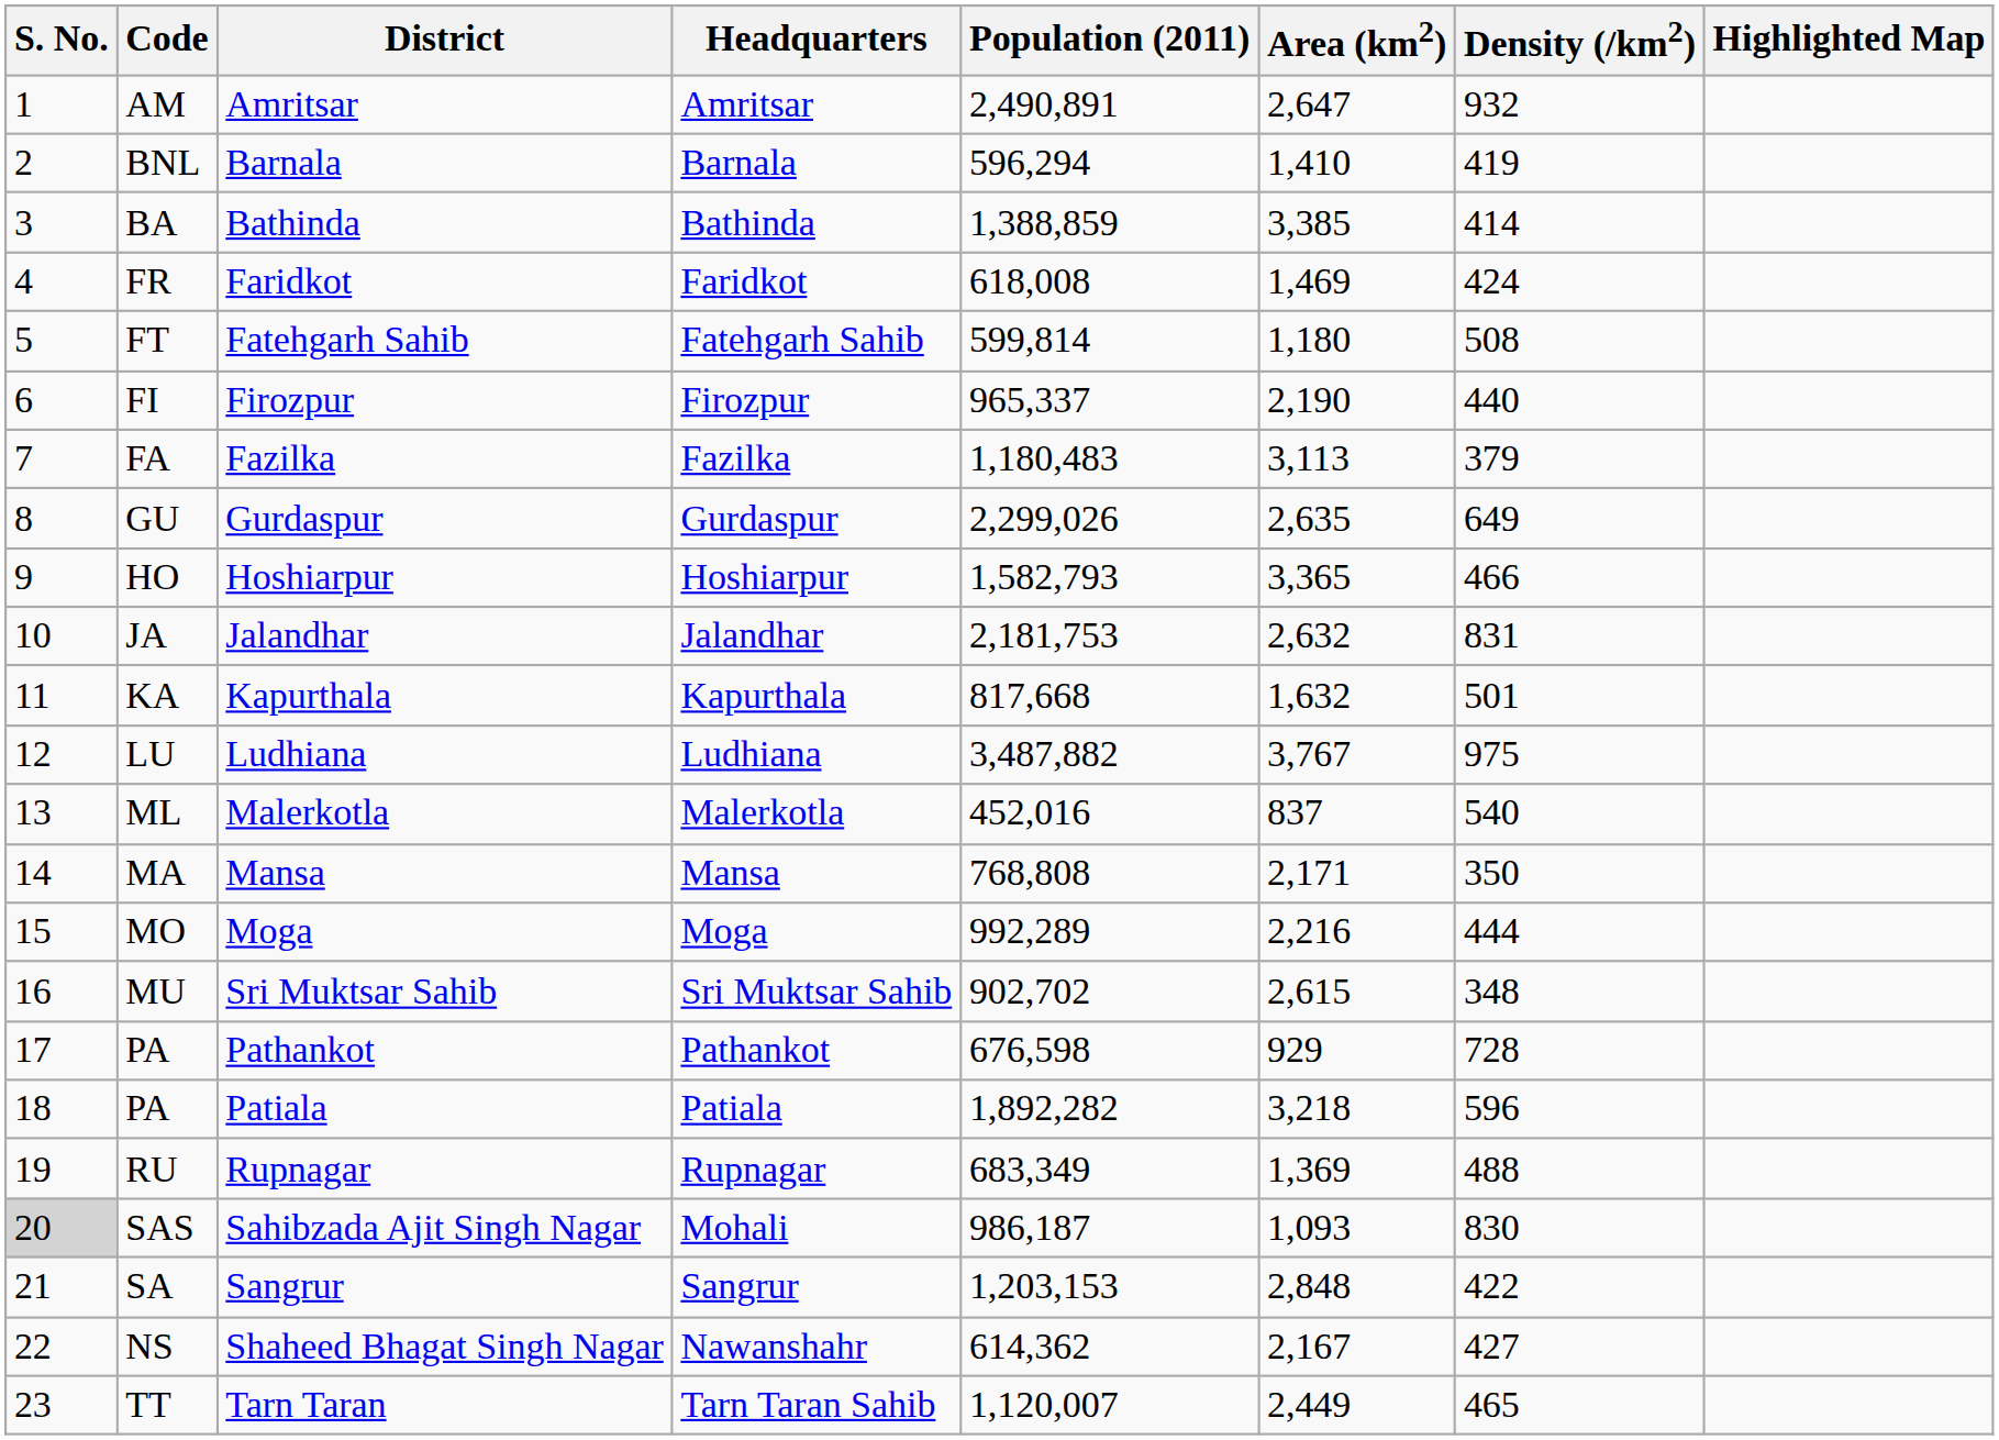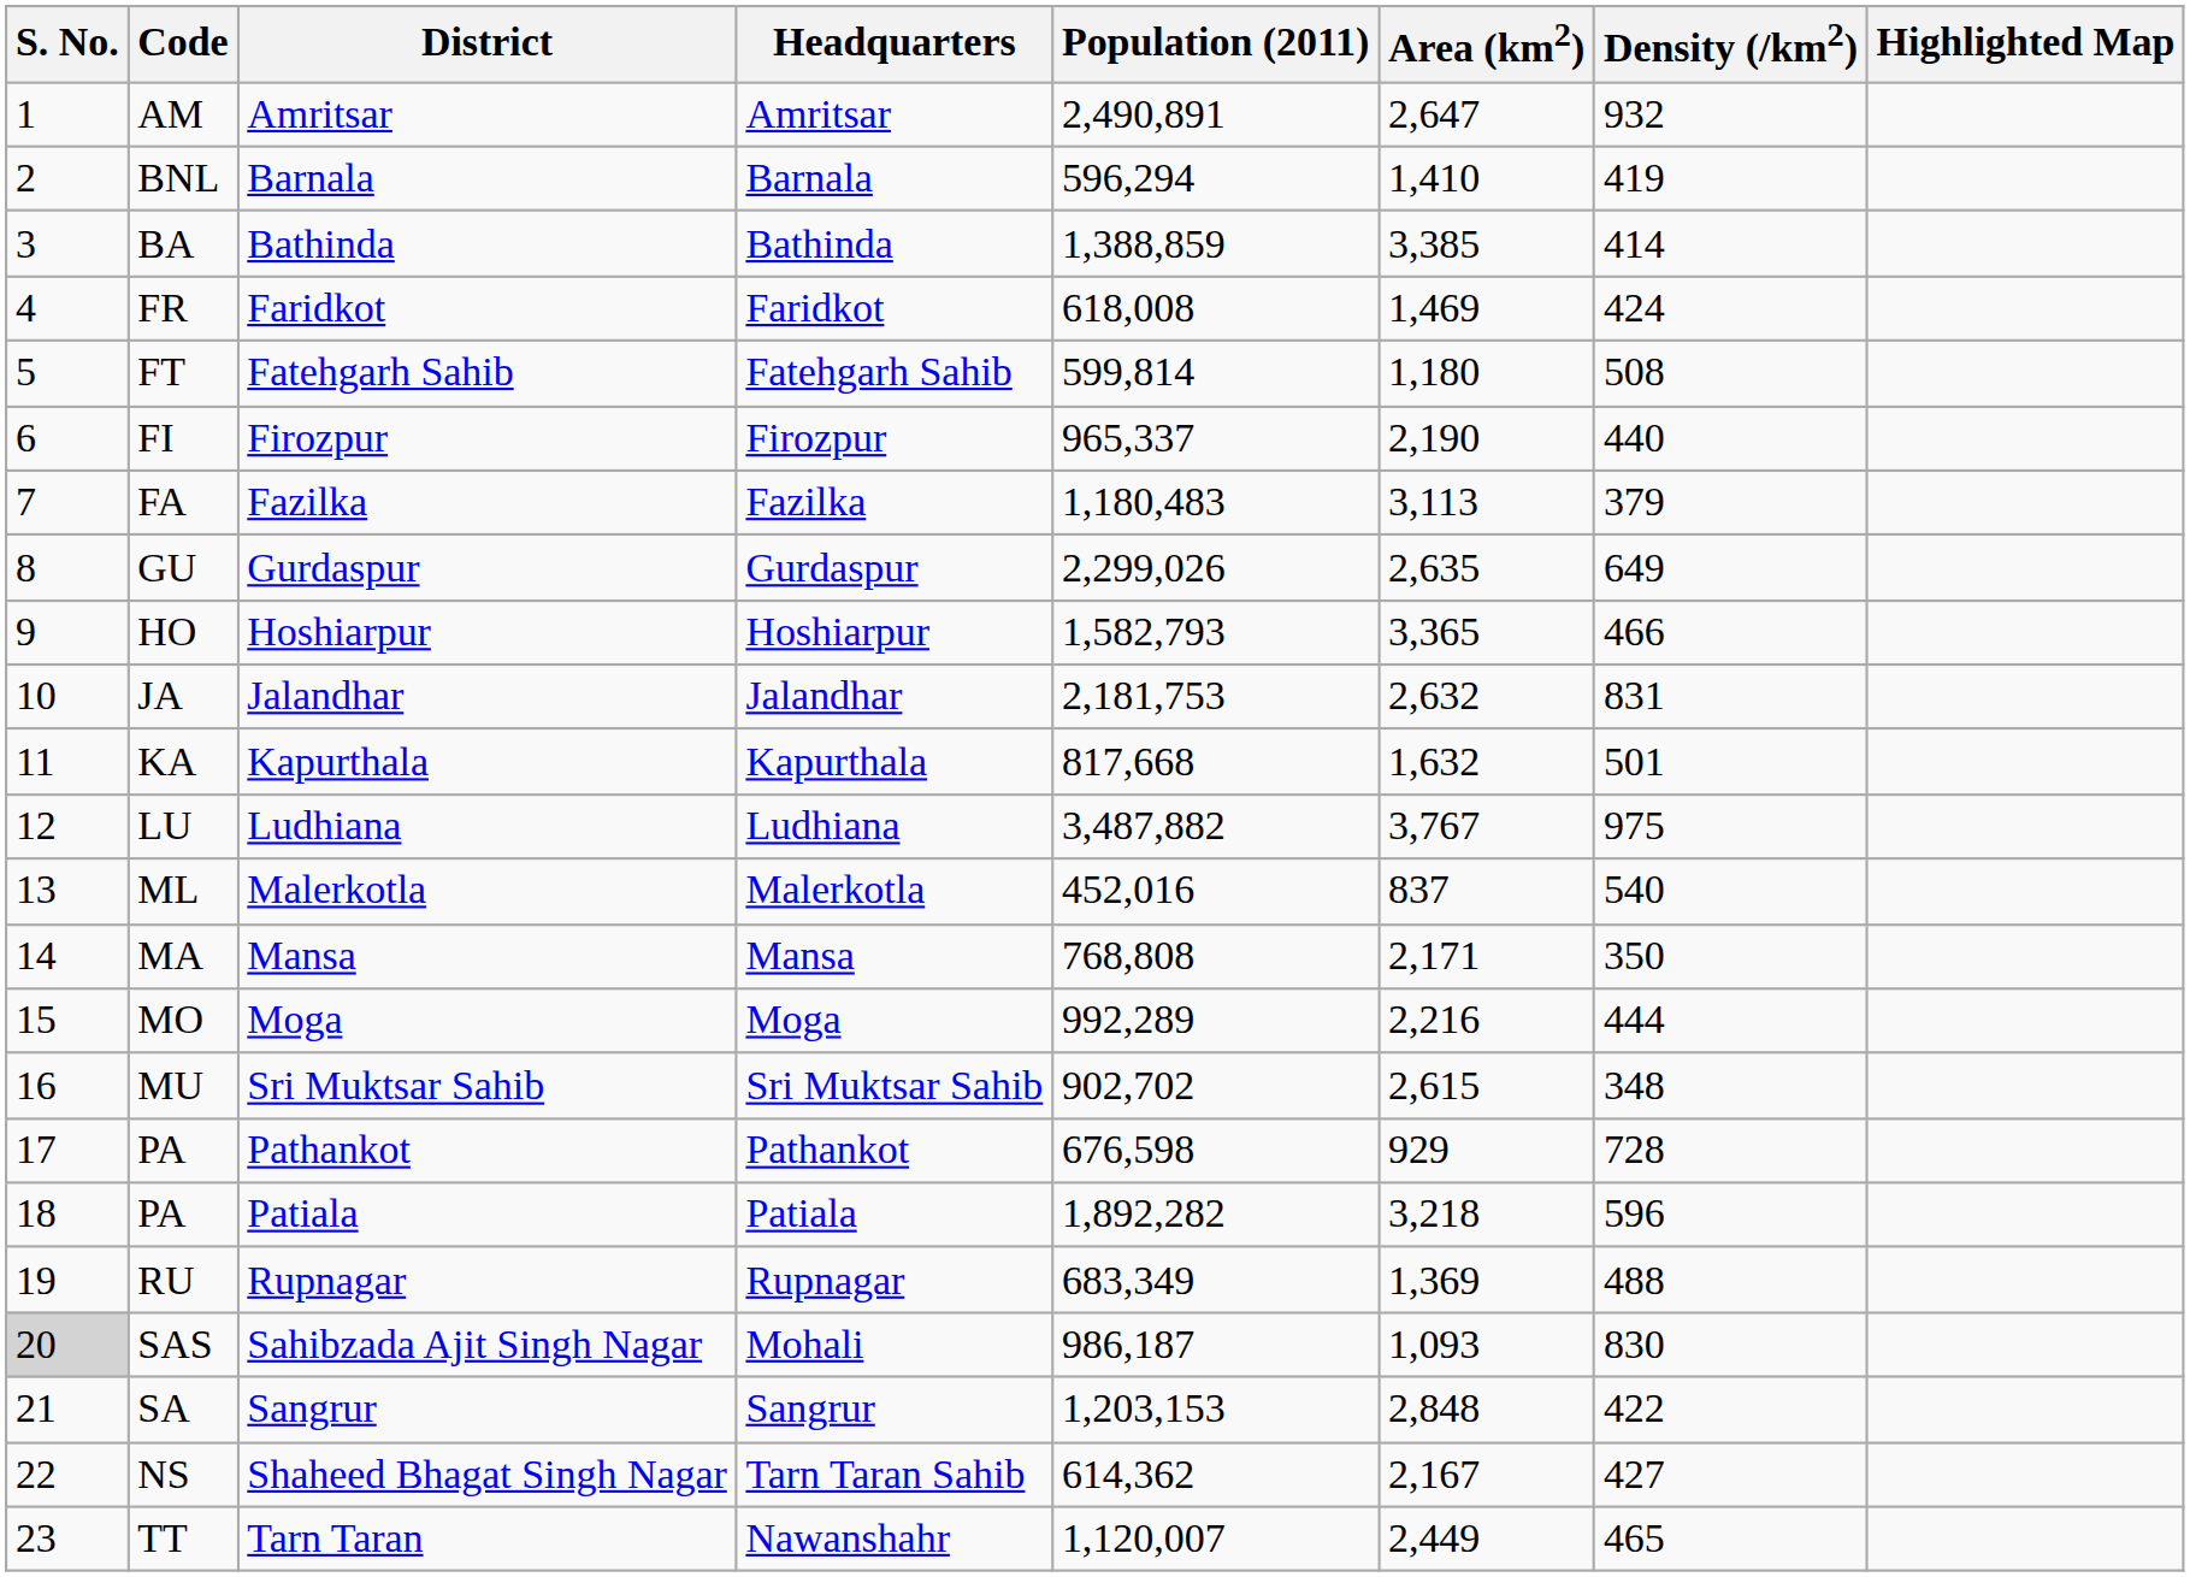Shaheed Bhagat Singh Nagar | Headquarters: Nawanshahr -> Tarn Taran Sahib
Tarn Taran | Headquarters: Tarn Taran Sahib -> Nawanshahr
